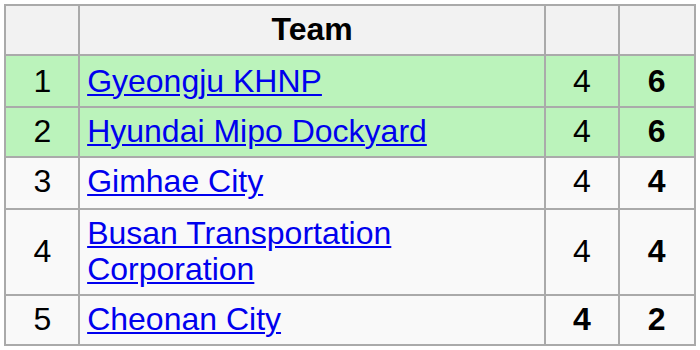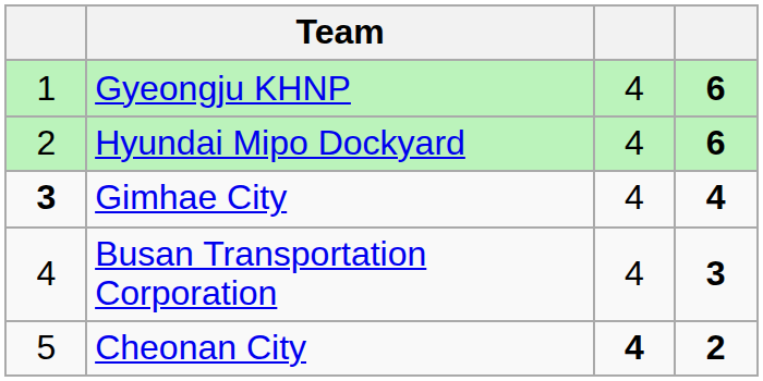Gimhae City | column 1: normal -> bold
Busan Transportation Corporation | column 4: 4 -> 3
